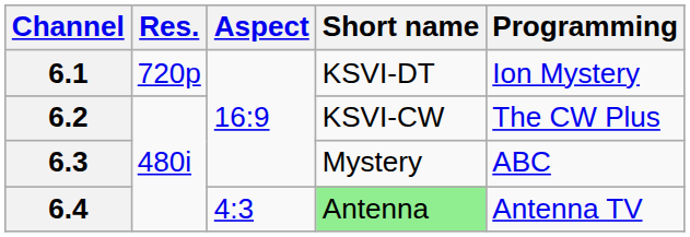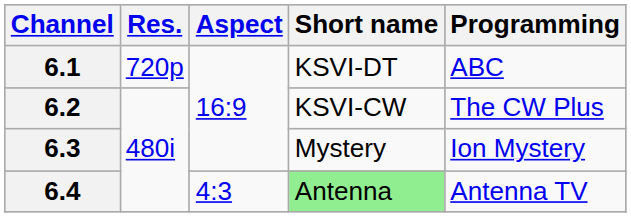6.1 | Programming: Ion Mystery -> ABC
6.3 | Programming: ABC -> Ion Mystery
